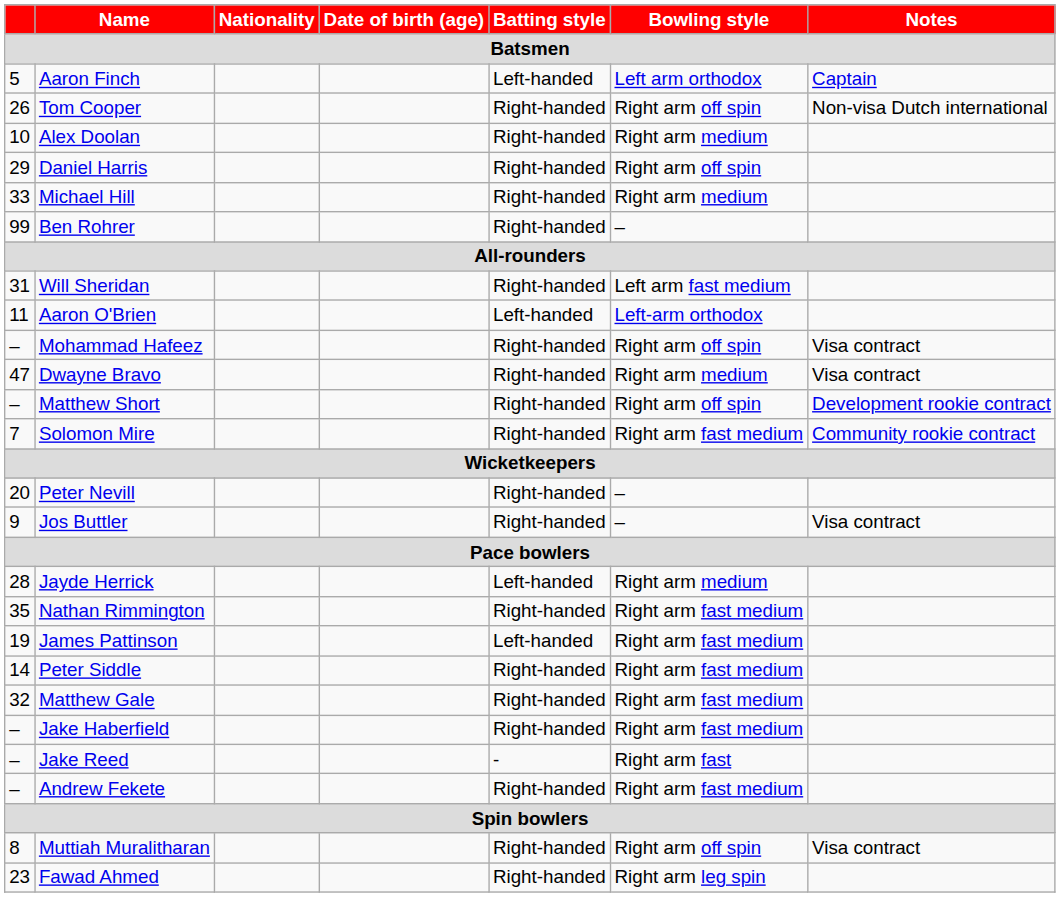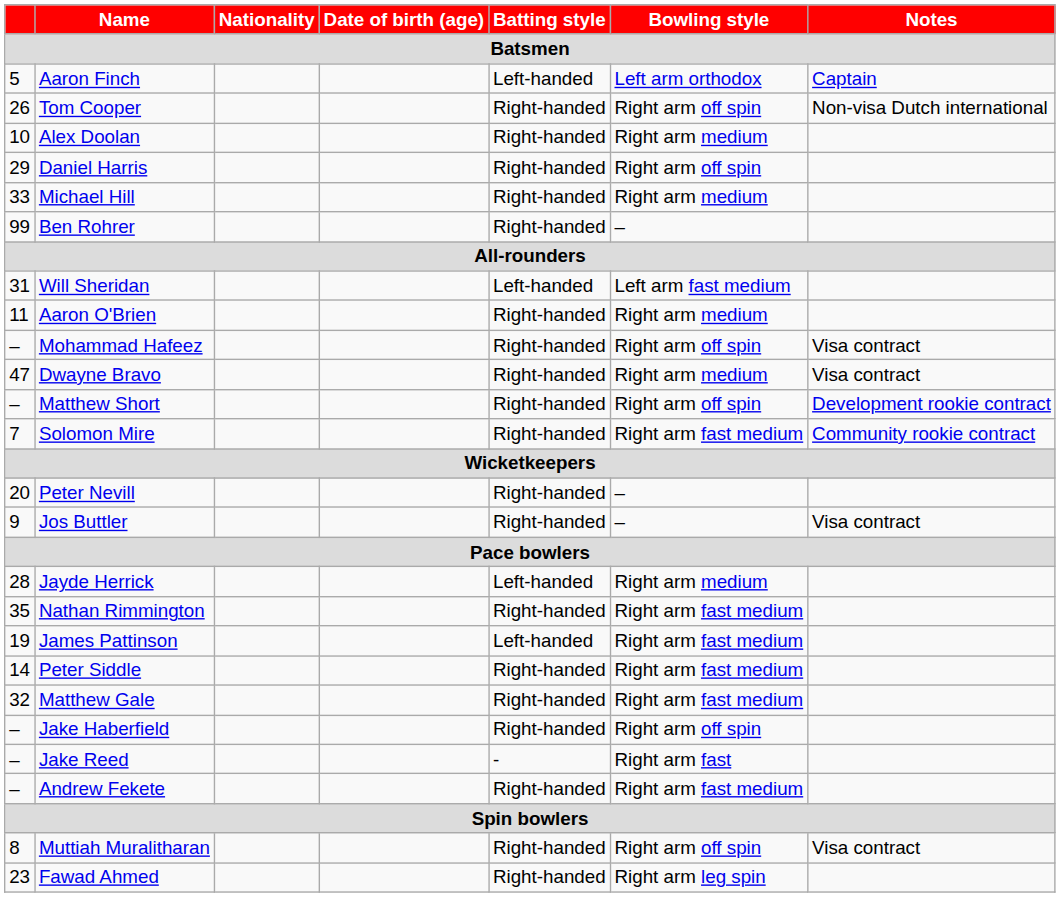Will Sheridan | Batting style: Right-handed -> Left-handed
Aaron O'Brien | Batting style: Left-handed -> Right-handed
Aaron O'Brien | Bowling style: Left-arm orthodox -> Right arm medium
Jake Haberfield | Bowling style: Right arm fast medium -> Right arm off spin
